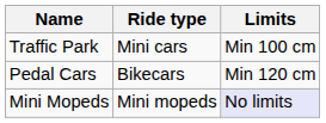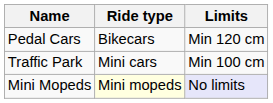rows swapped: Traffic Park <-> Pedal Cars
Mini Mopeds | Ride type: no background -> lightyellow background
